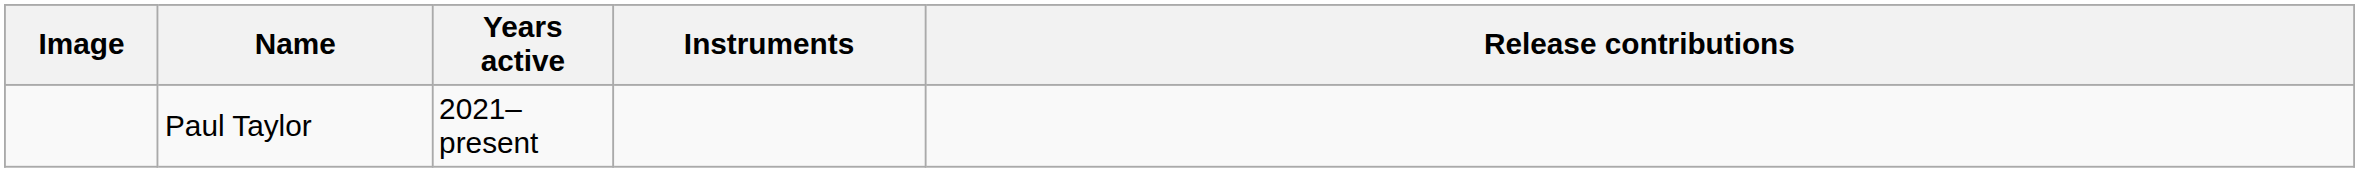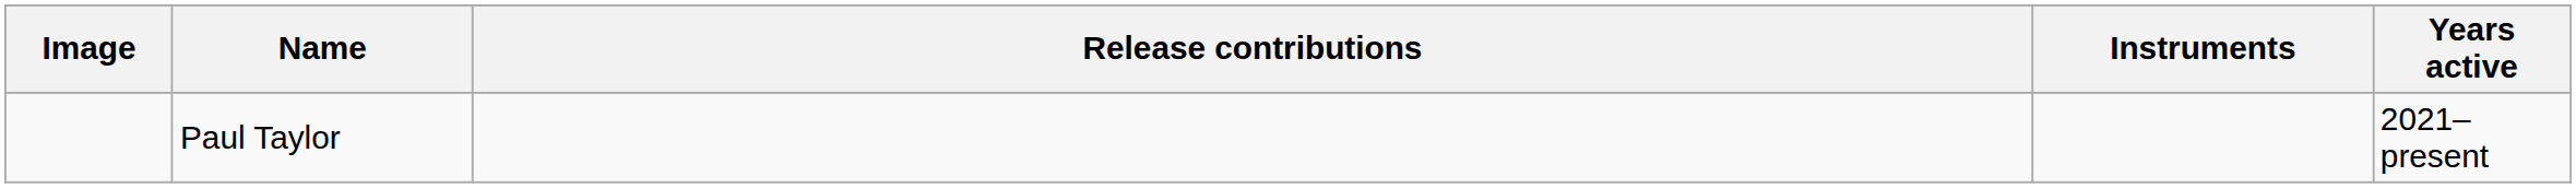columns swapped: Years active <-> Release contributions
